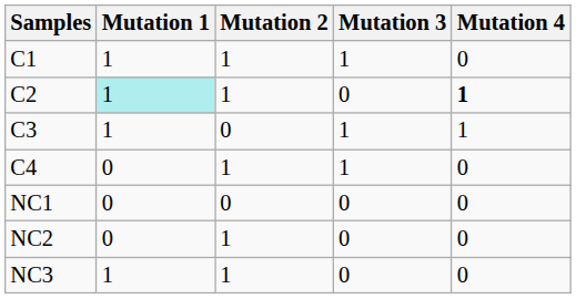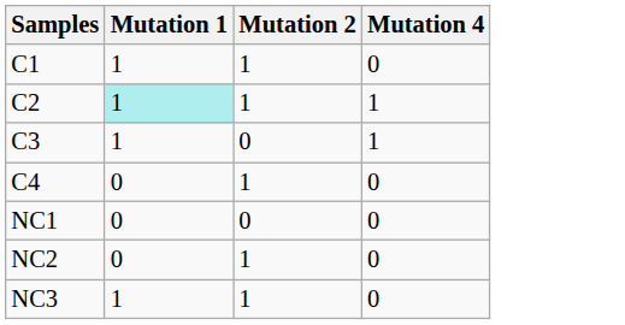- column: Mutation 3 | 1 | 0 | 1 | 1 | 0 | 0 | 0
C2 | Mutation 4: bold -> normal
